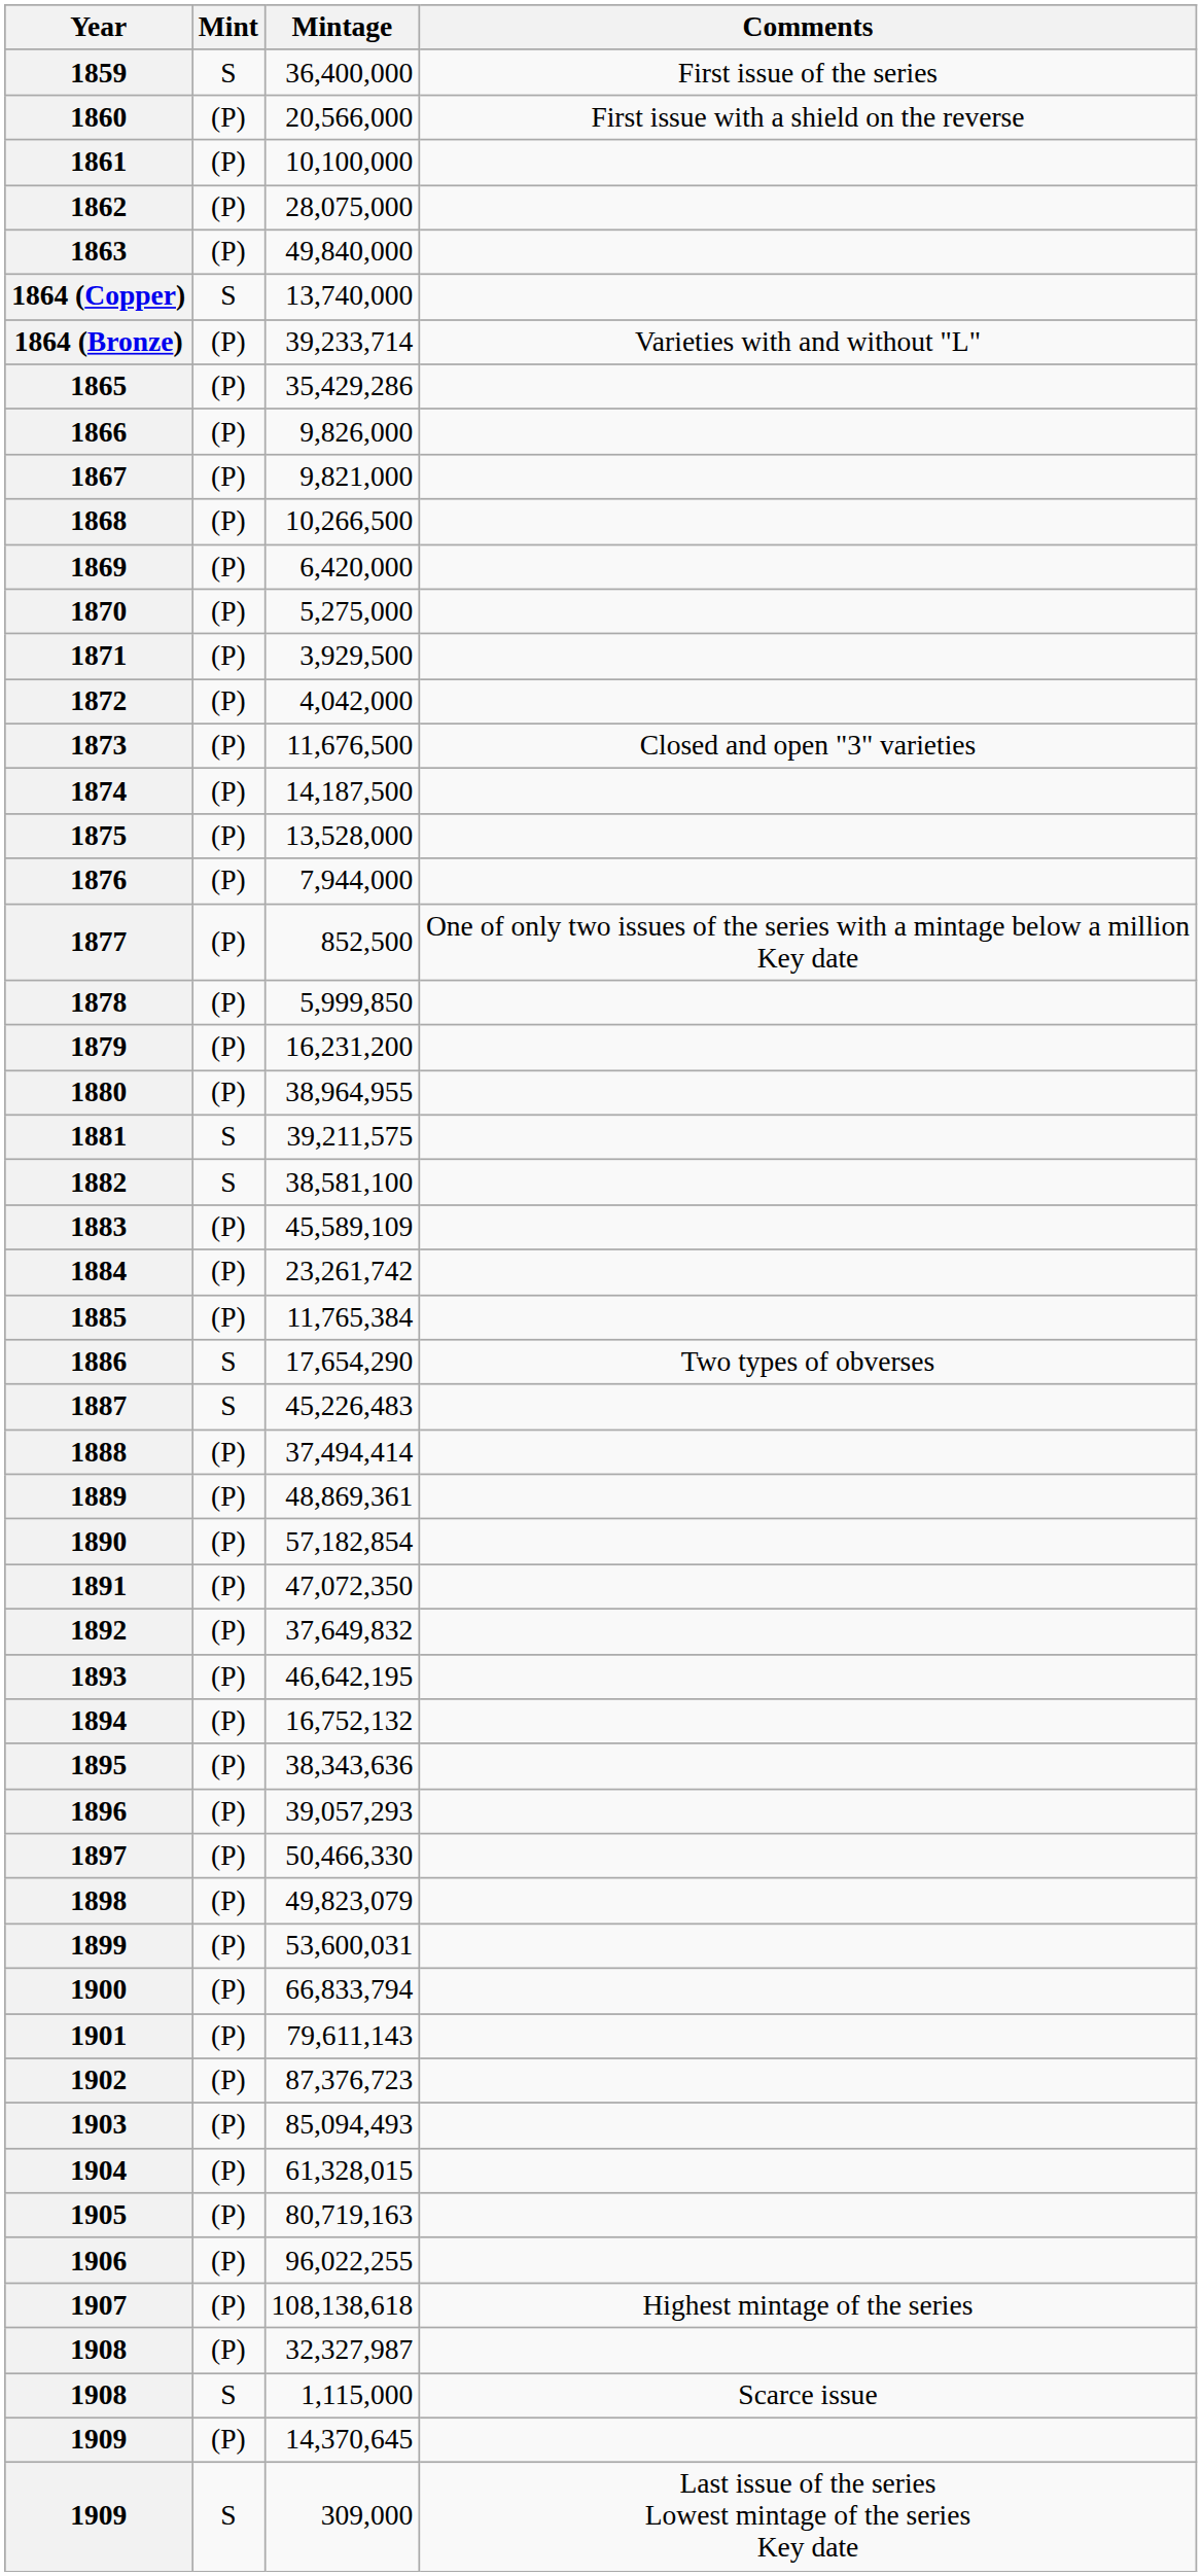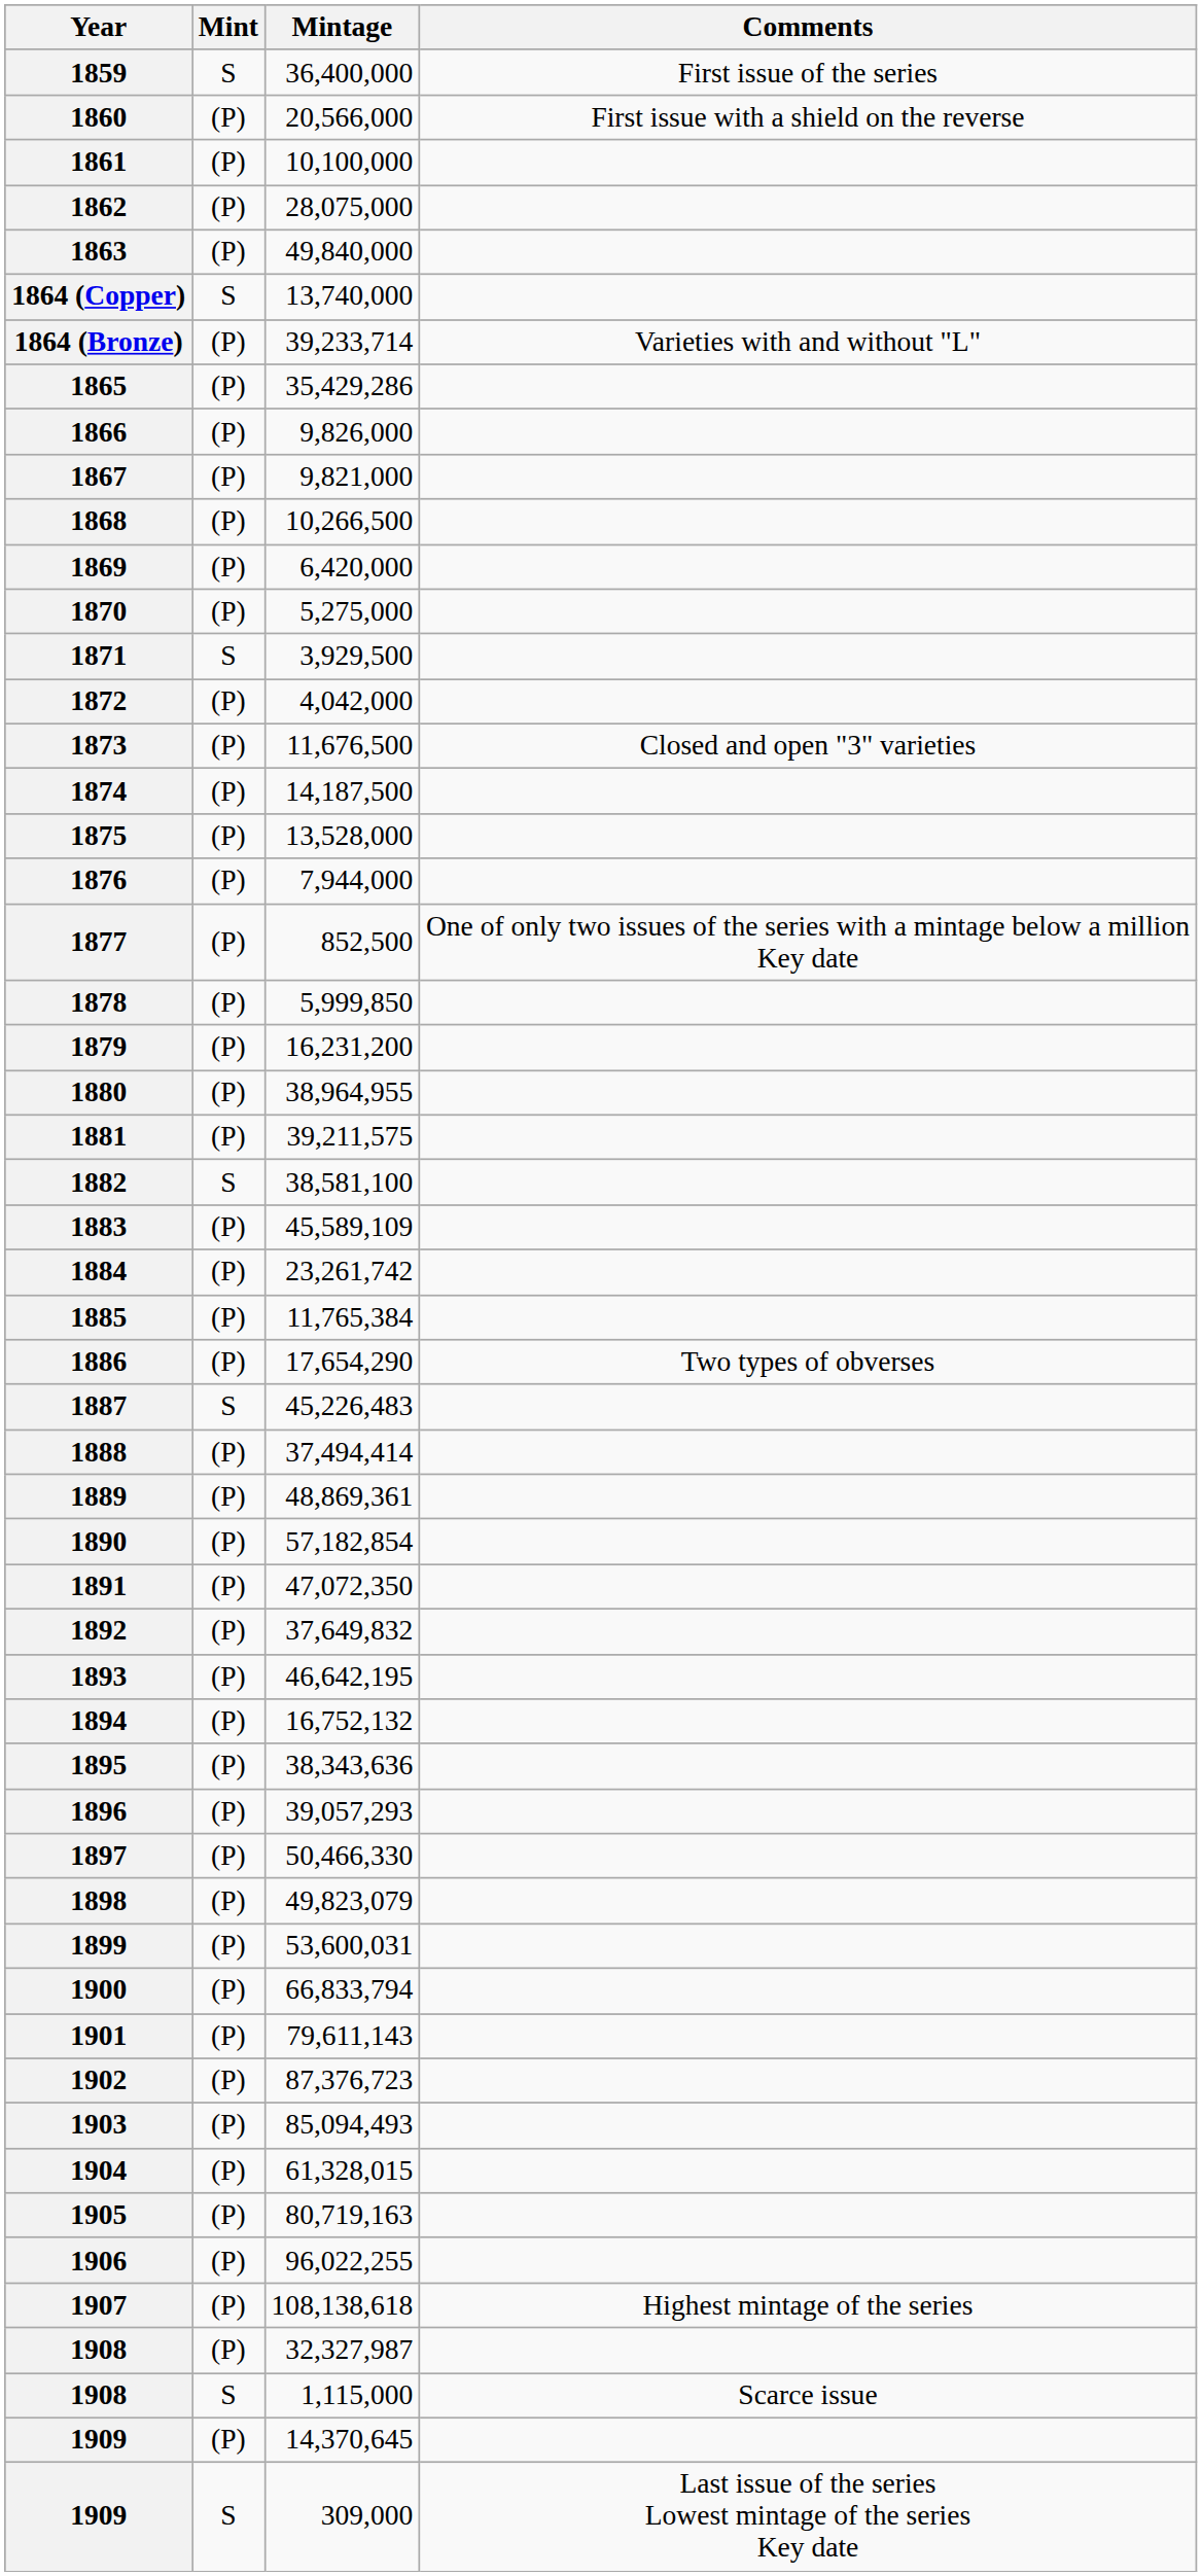1871 | Mint: (P) -> S
1881 | Mint: S -> (P)
1886 | Mint: S -> (P)
